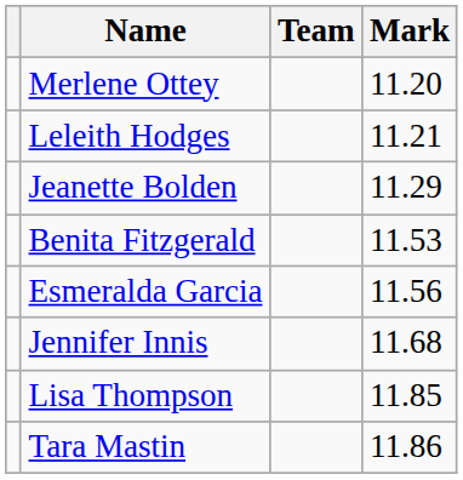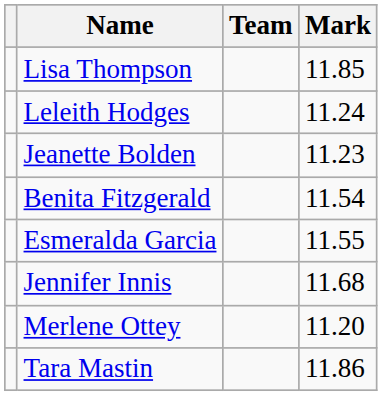rows swapped: Merlene Ottey <-> Lisa Thompson
Leleith Hodges | Mark: 11.21 -> 11.24
Jeanette Bolden | Mark: 11.29 -> 11.23
Benita Fitzgerald | Mark: 11.53 -> 11.54
Esmeralda Garcia | Mark: 11.56 -> 11.55
